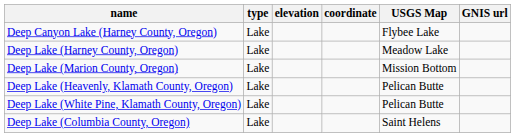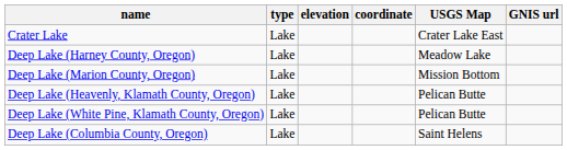+ row: Crater Lake | Lake | Crater Lake East
- row: Deep Canyon Lake (Harney County, Oregon) | Lake | Flybee Lake
